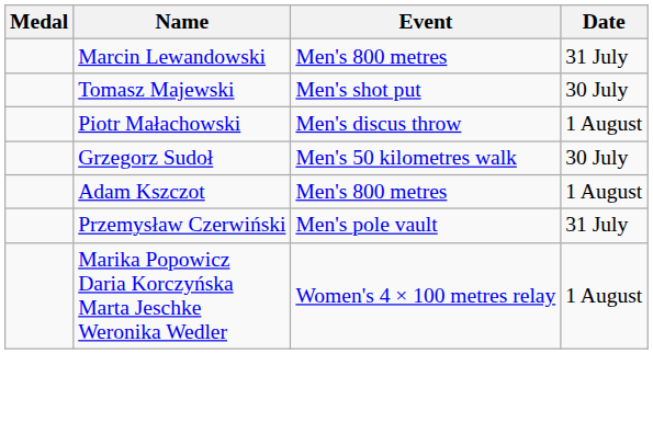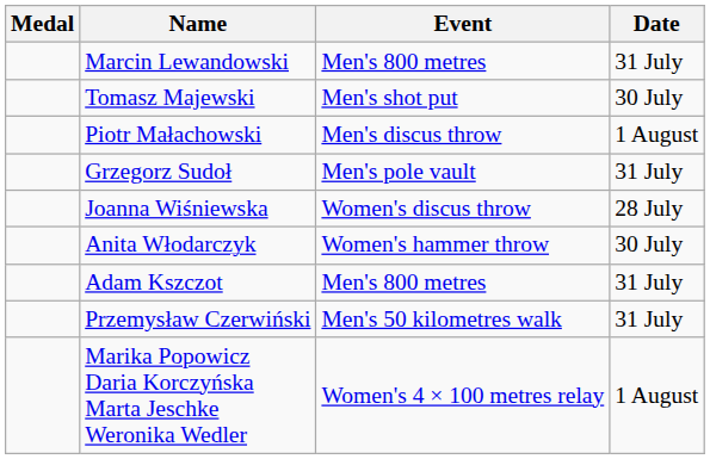Grzegorz Sudoł | Event: Men's 50 kilometres walk -> Men's pole vault
Grzegorz Sudoł | Date: 30 July -> 31 July
+ row: Joanna Wiśniewska | Women's discus throw | 28 July
+ row: Anita Włodarczyk | Women's hammer throw | 30 July
Adam Kszczot | Date: 1 August -> 31 July
Przemysław Czerwiński | Event: Men's pole vault -> Men's 50 kilometres walk
